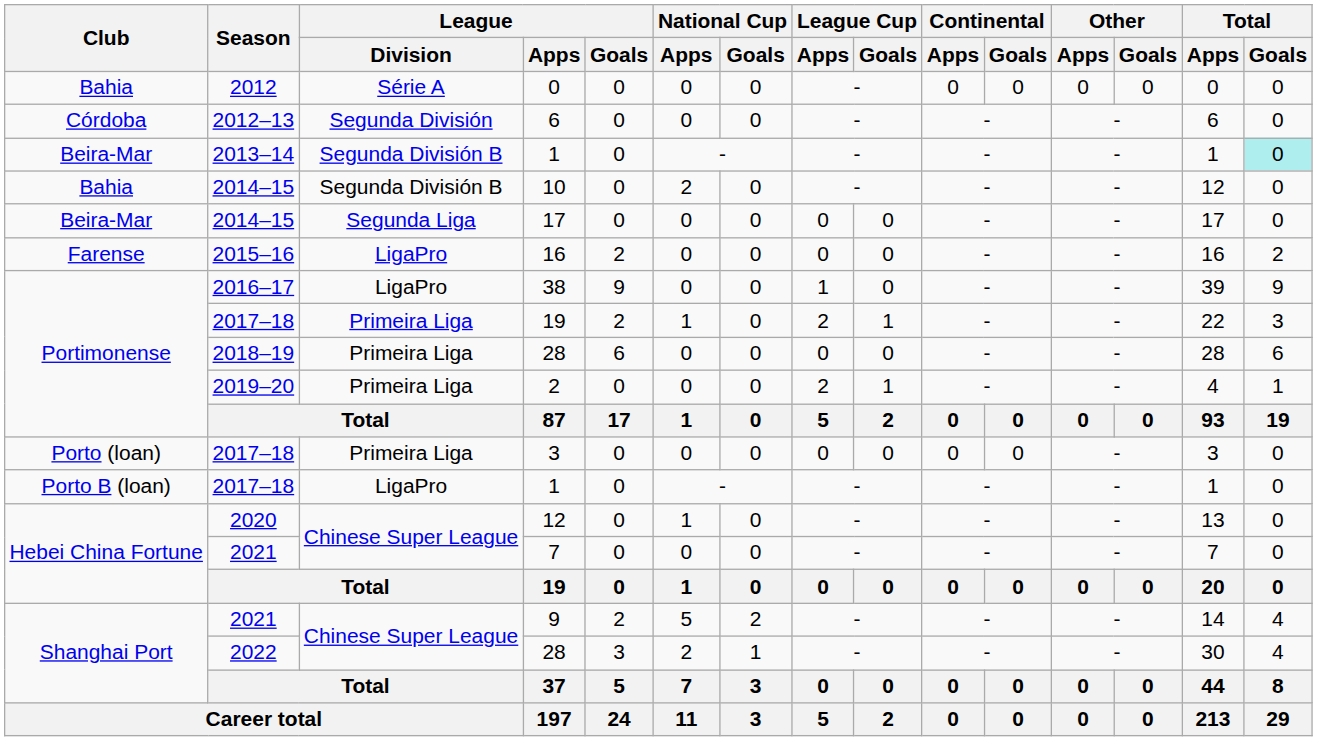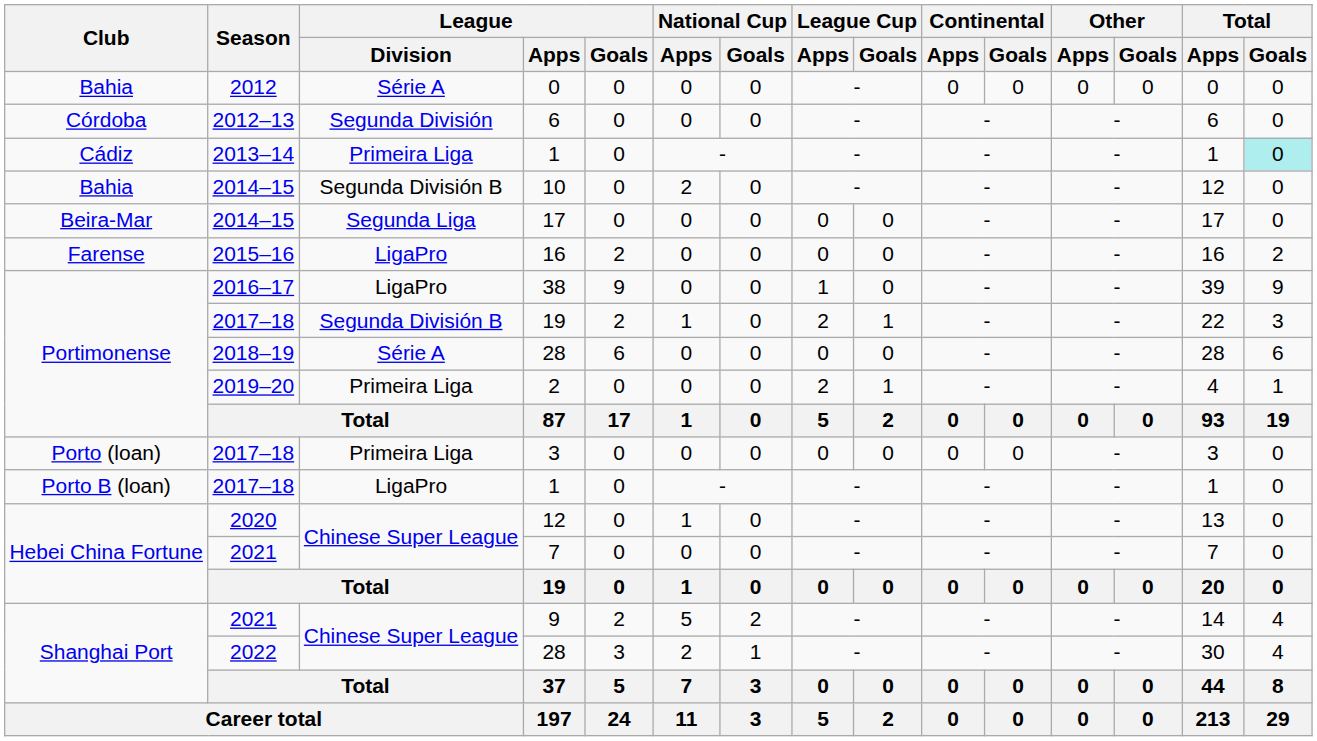2013–14 / 1 | Club: Beira-Mar -> Cádiz
2013–14 / 1 | League / Division: Segunda División B -> Primeira Liga
2017–18 / 19 | League / Division: Primeira Liga -> Segunda División B
2018–19 / 28 | League / Division: Primeira Liga -> Série A
